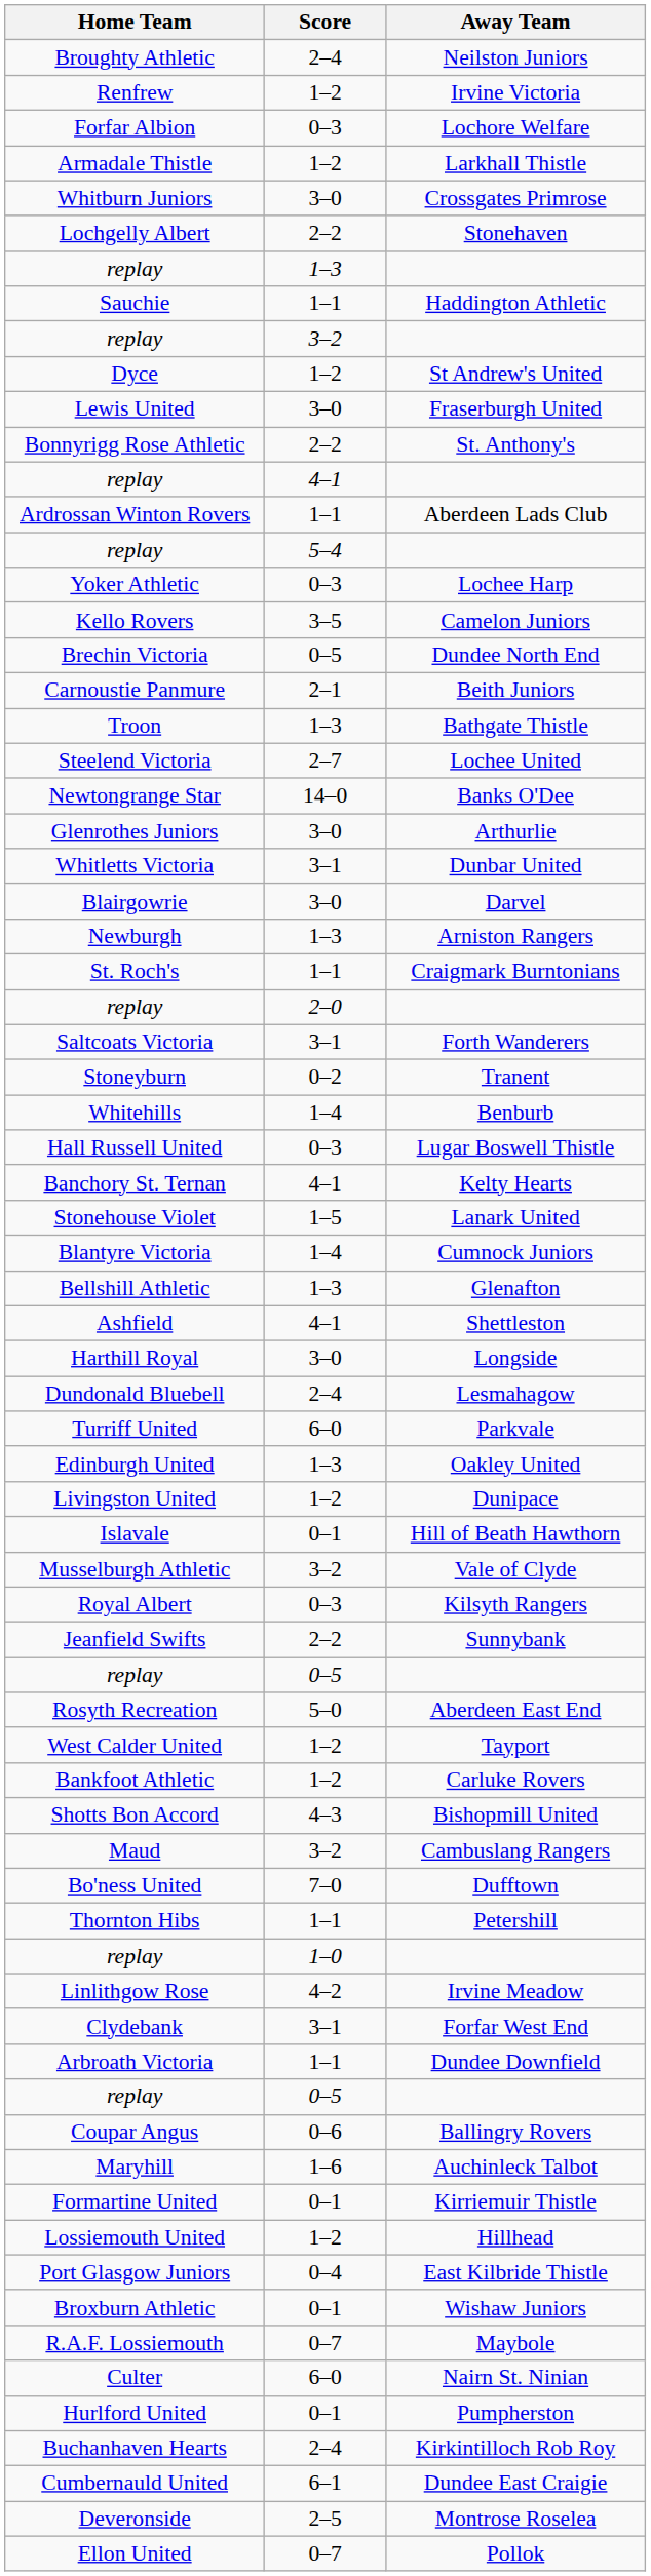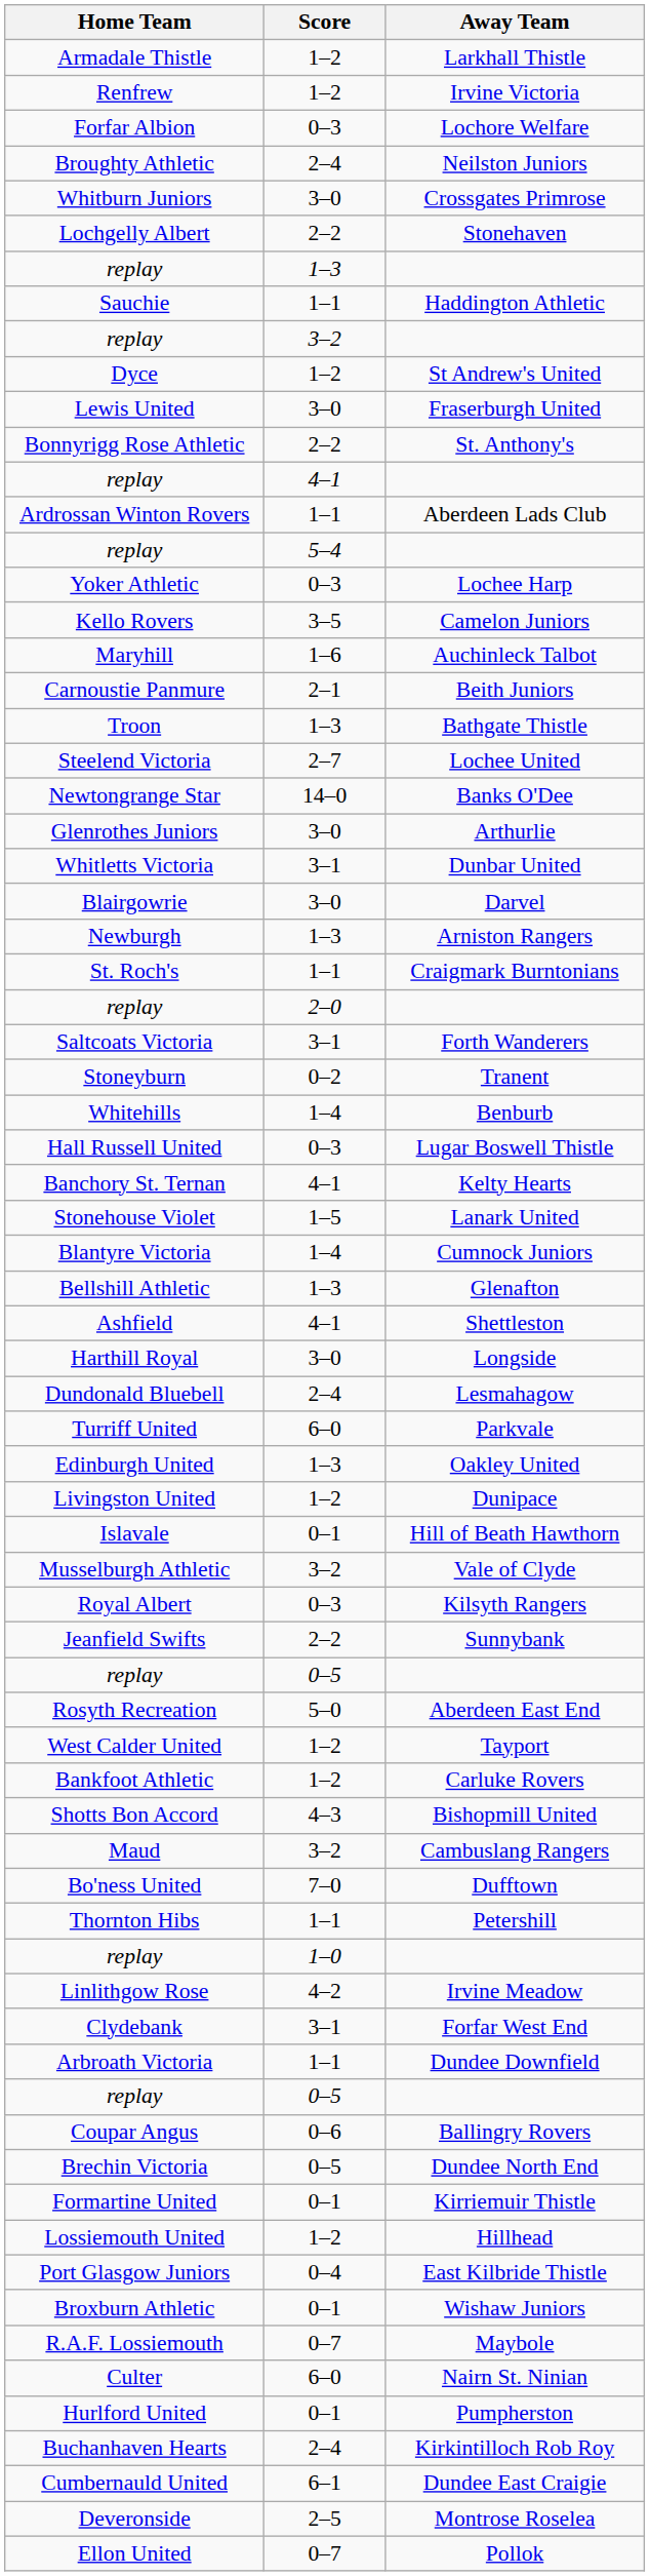rows swapped: Broughty Athletic <-> Armadale Thistle
rows swapped: Brechin Victoria <-> Maryhill
